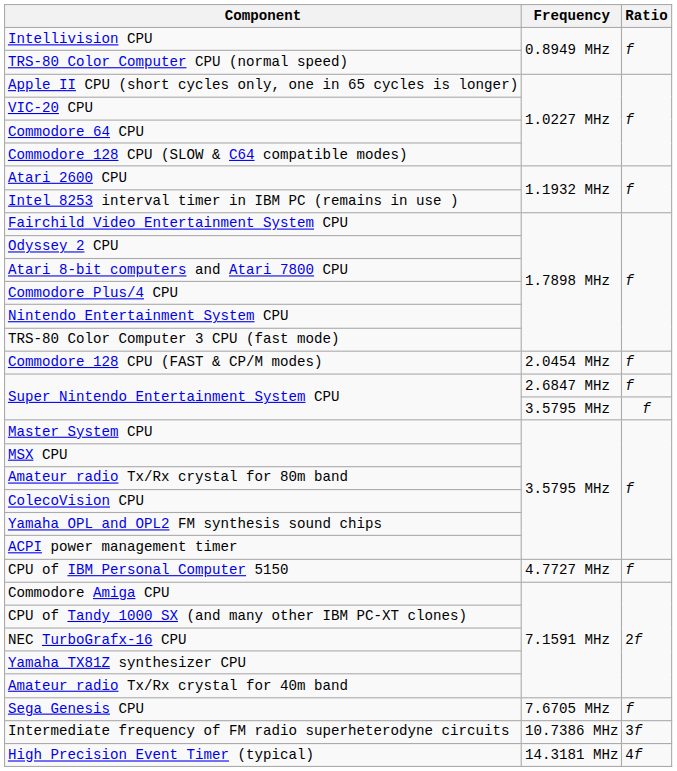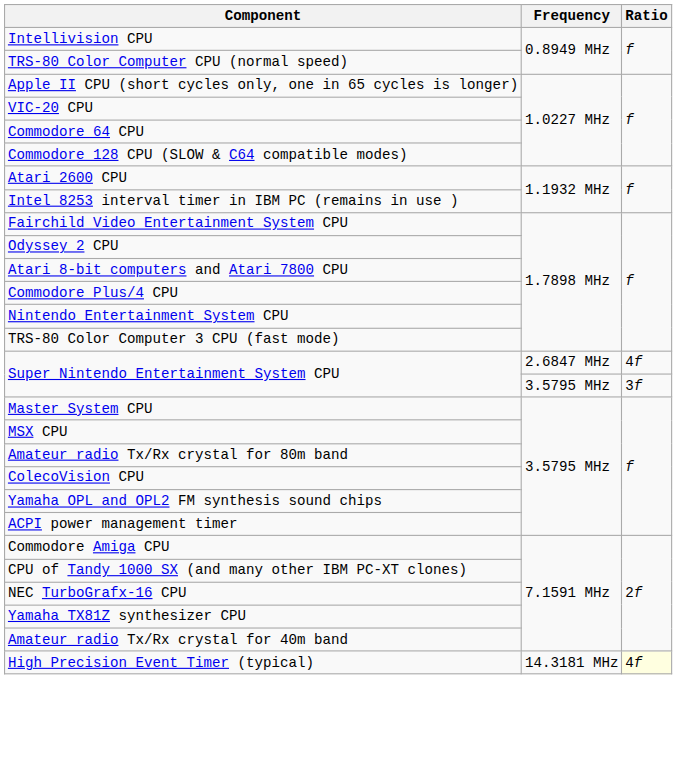- row: Commodore 128 CPU (FAST & CP/M modes) | 2.0454 MHz | f
Super Nintendo Entertainment System CPU / 2.6847 MHz | Ratio: f -> 4f
Super Nintendo Entertainment System CPU / 3.5795 MHz | Ratio: f -> 3f
- row: CPU of IBM Personal Computer 5150 | 4.7727 MHz | f
- row: Sega Genesis CPU | 7.6705 MHz | f
- row: Intermediate frequency of FM radio superheterodyne circuits | 10.7386 MHz | 3f
High Precision Event Timer (typical) | Ratio: no background -> lightyellow background
